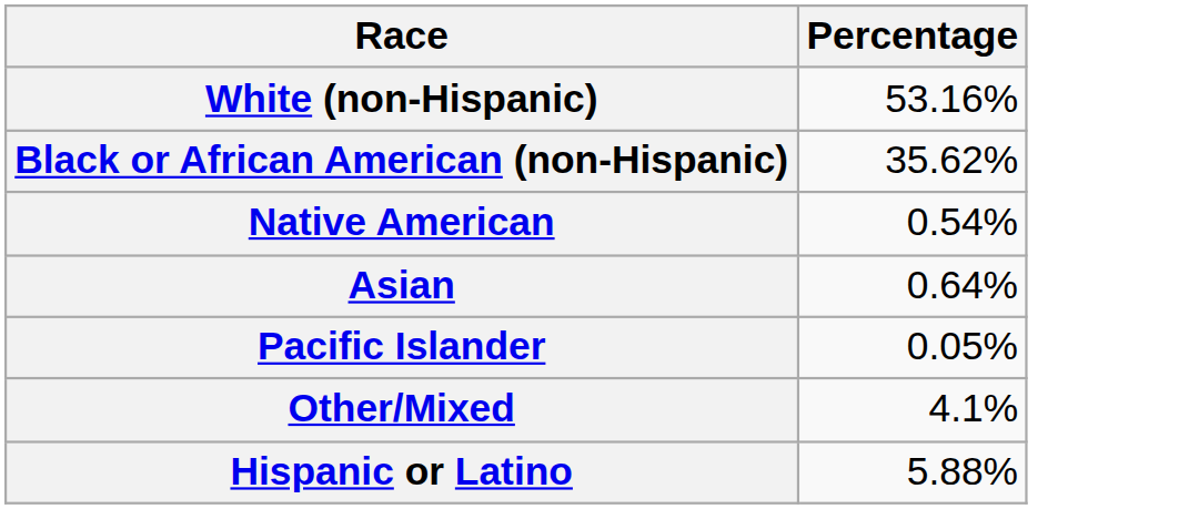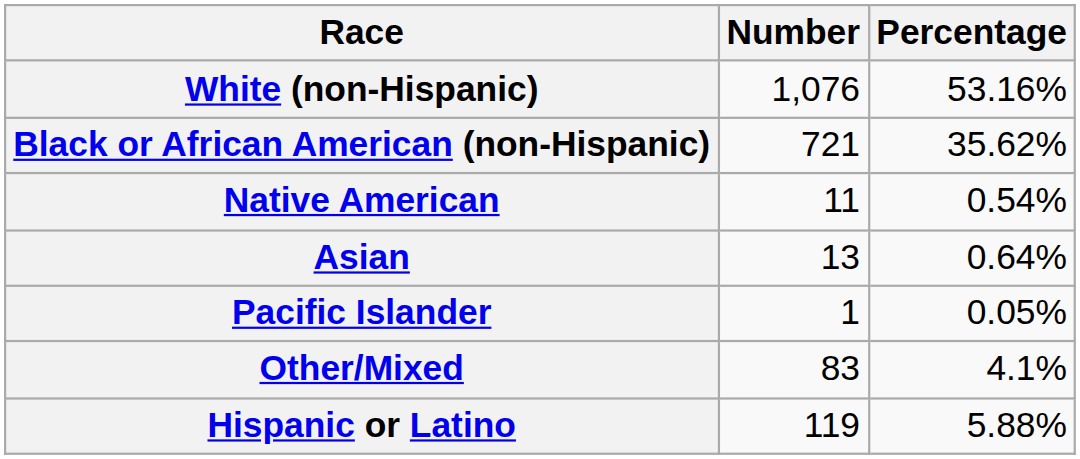+ column: Number | 1,076 | 721 | 11 | 13 | 1 | 83 | 119
